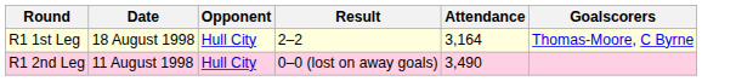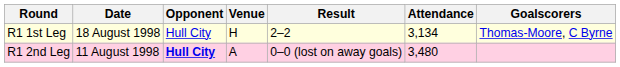+ column: Venue | H | A
R1 1st Leg | Attendance: 3,164 -> 3,134
R1 2nd Leg | Opponent: normal -> bold
R1 2nd Leg | Attendance: 3,490 -> 3,480
